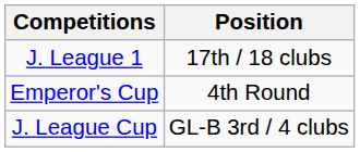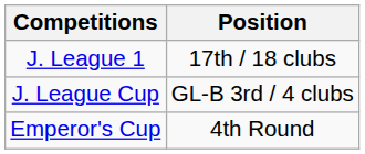rows swapped: Emperor's Cup <-> J. League Cup
